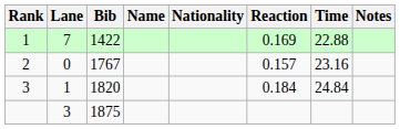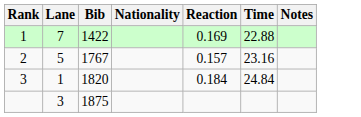- column: Name
2 | Lane: 0 -> 5
